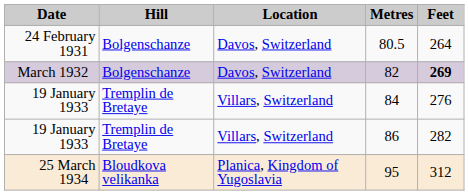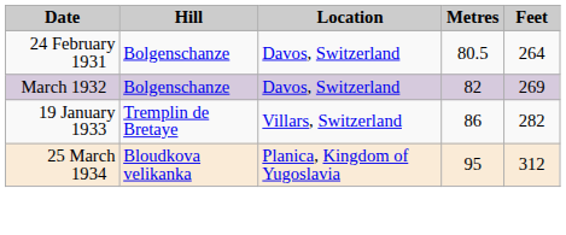82 | Feet: bold -> normal
- row: 19 January 1933 | Tremplin de Bretaye | Villars, Switzerland | 84 | 276
